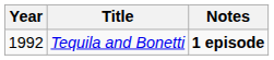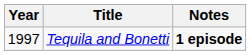Tequila and Bonetti | Year: 1992 -> 1997
